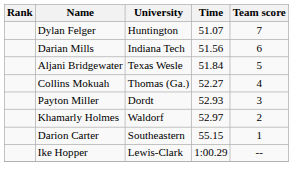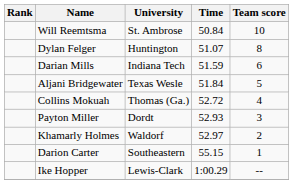+ row: Will Reemtsma | St. Ambrose | 50.84 | 10
Dylan Felger | Team score: 7 -> 8
Darian Mills | Time: 51.56 -> 51.59
Collins Mokuah | Time: 52.27 -> 52.72
